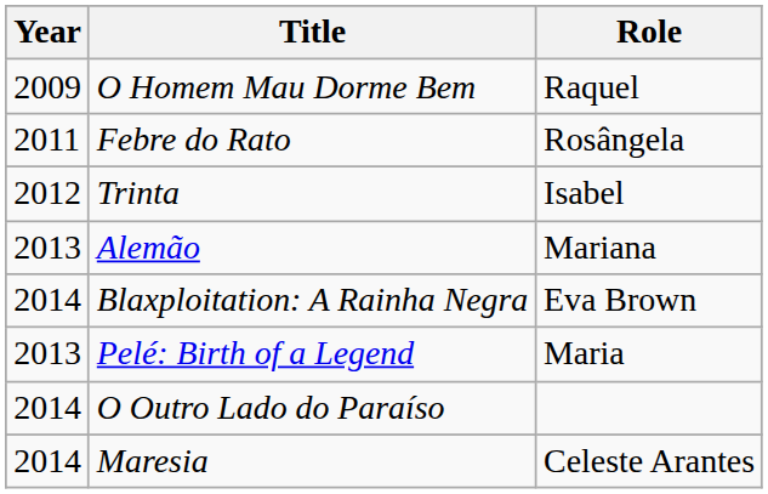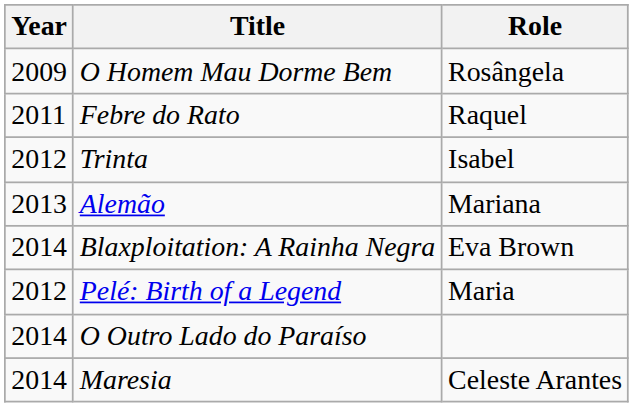O Homem Mau Dorme Bem | Role: Raquel -> Rosângela
Febre do Rato | Role: Rosângela -> Raquel
Pelé: Birth of a Legend | Year: 2013 -> 2012
